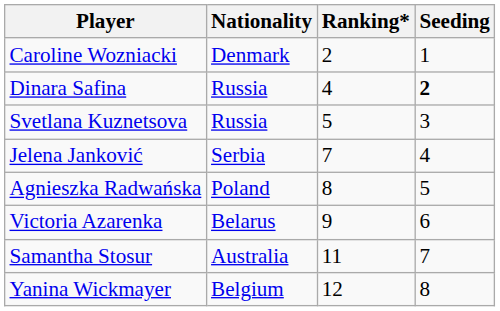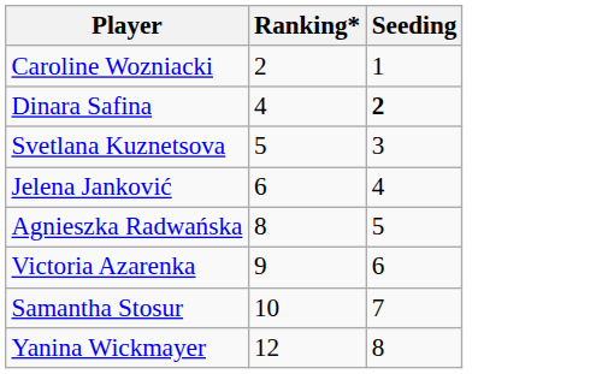- column: Nationality | Denmark | Russia | Russia | Serbia | Poland | Belarus | Australia | Belgium
Jelena Janković | Ranking*: 7 -> 6
Samantha Stosur | Ranking*: 11 -> 10
